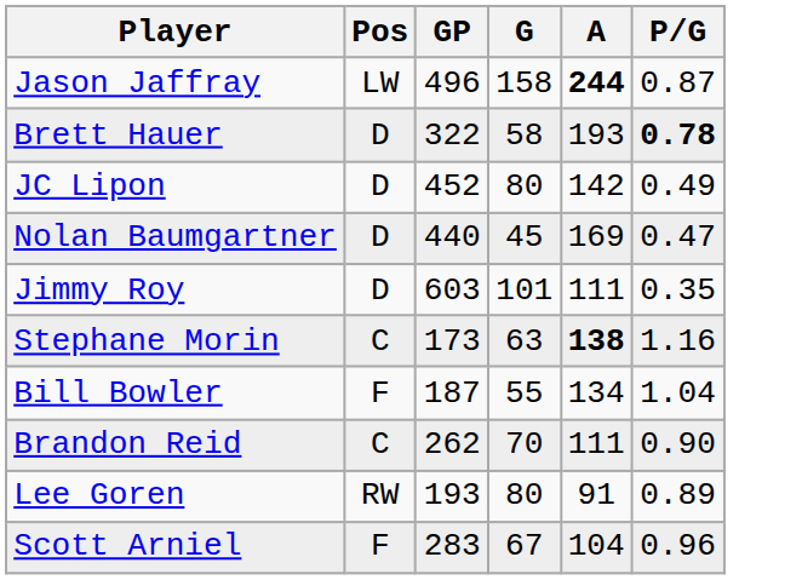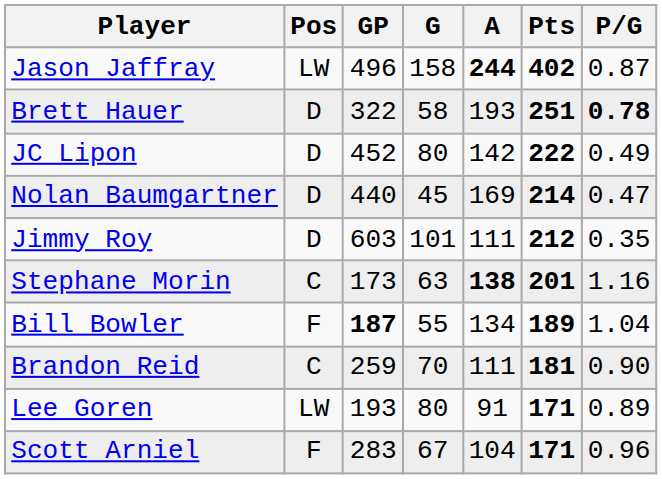+ column: Pts | 402 | 251 | 222 | 214 | 212 | 201 | 189 | 181 | 171 | 171
Bill Bowler | GP: normal -> bold
Brandon Reid | GP: 262 -> 259
Lee Goren | Pos: RW -> LW
